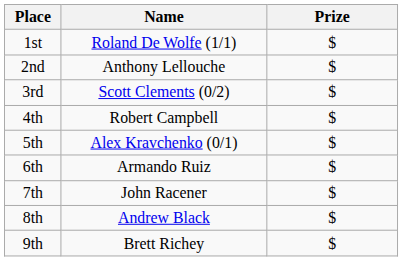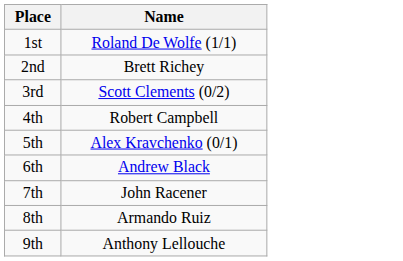- column: Prize | $ | $ | $ | $ | $ | $ | $ | $ | $
2nd | Name: Anthony Lellouche -> Brett Richey
6th | Name: Armando Ruiz -> Andrew Black
8th | Name: Andrew Black -> Armando Ruiz
9th | Name: Brett Richey -> Anthony Lellouche
